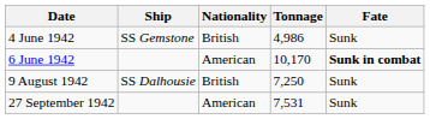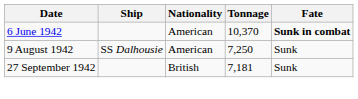- row: 4 June 1942 | SS Gemstone | British | 4,986 | Sunk
6 June 1942 | Tonnage: 10,170 -> 10,370
9 August 1942 | Nationality: British -> American
27 September 1942 | Nationality: American -> British
27 September 1942 | Tonnage: 7,531 -> 7,181
